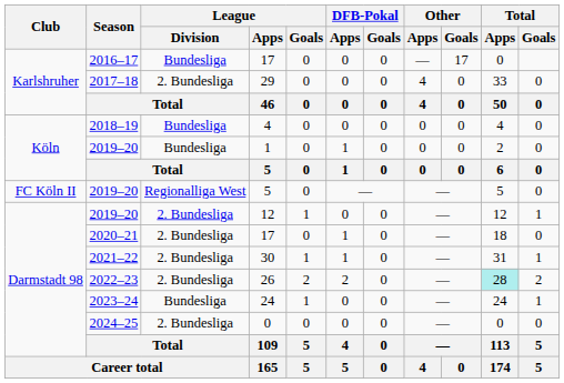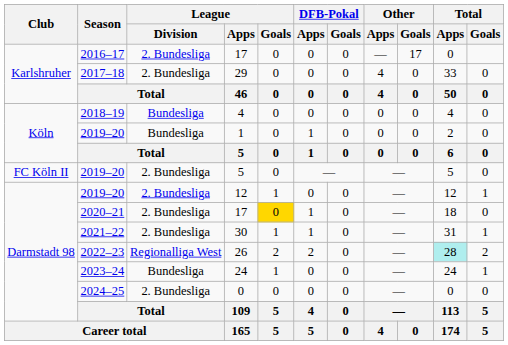2016–17 / 17 | League / Division: Bundesliga -> 2. Bundesliga
2019–20 / 5 | League / Division: Regionalliga West -> 2. Bundesliga
2020–21 / 17 | League / Goals: no background -> gold background
26 | League / Division: 2. Bundesliga -> Regionalliga West
